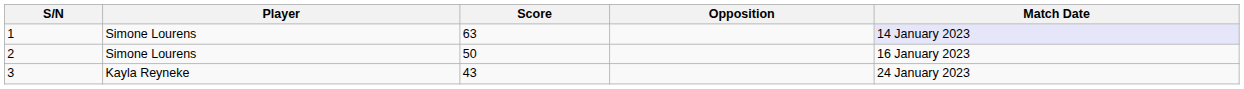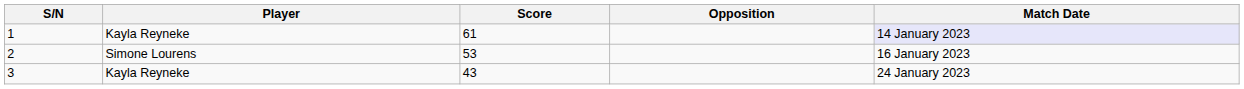1 | Player: Simone Lourens -> Kayla Reyneke
1 | Score: 63 -> 61
2 | Score: 50 -> 53
